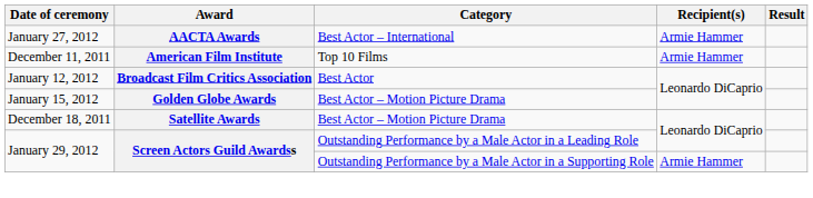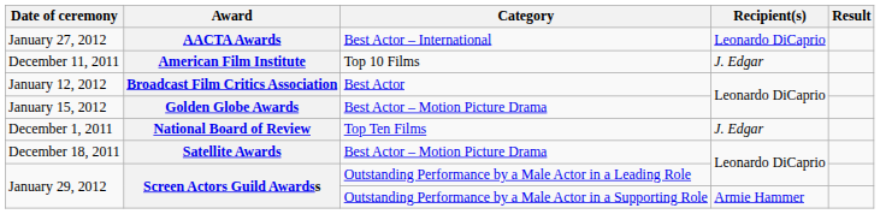January 27, 2012 | Recipient(s): Armie Hammer -> Leonardo DiCaprio
December 11, 2011 | Recipient(s): Armie Hammer -> J. Edgar
+ row: December 1, 2011 | National Board of Review | Top Ten Films | J. Edgar
